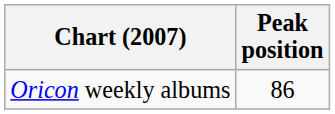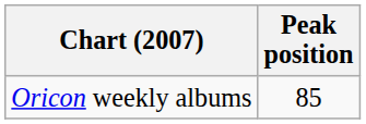Oricon weekly albums | Peak position: 86 -> 85
